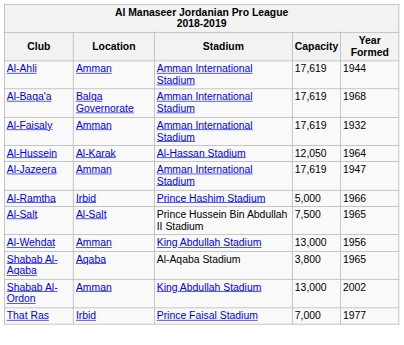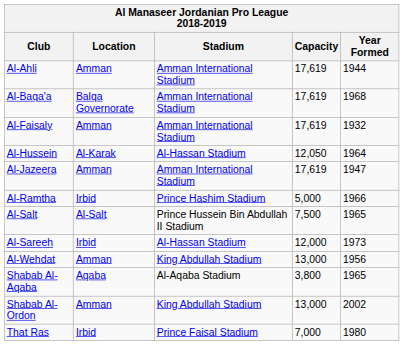+ row: Al-Sareeh | Irbid | Al-Hassan Stadium | 12,000 | 1973
That Ras | Year Formed: 1977 -> 1980
